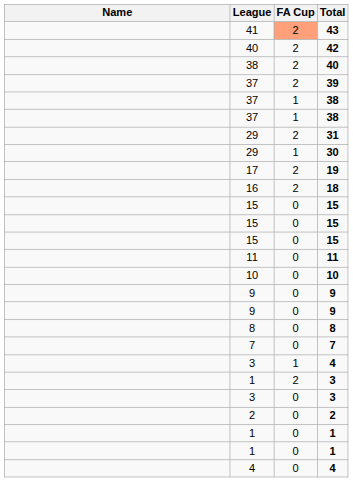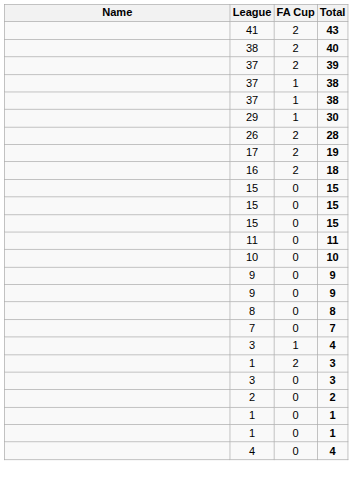43 | FA Cup: lightsalmon background -> no background
- row: 40 | 2 | 42
- row: 29 | 2 | 31
+ row: 26 | 2 | 28
